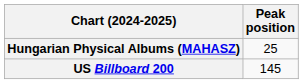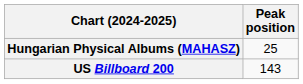US Billboard 200 | Peak position: 145 -> 143
